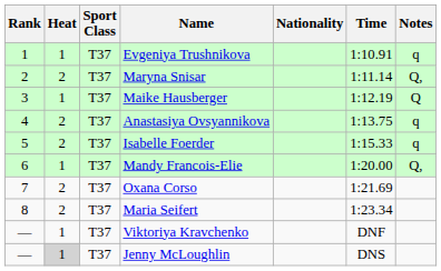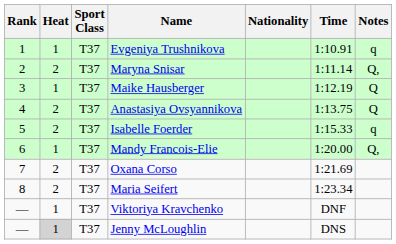Anastasiya Ovsyannikova | Notes: q -> Q
